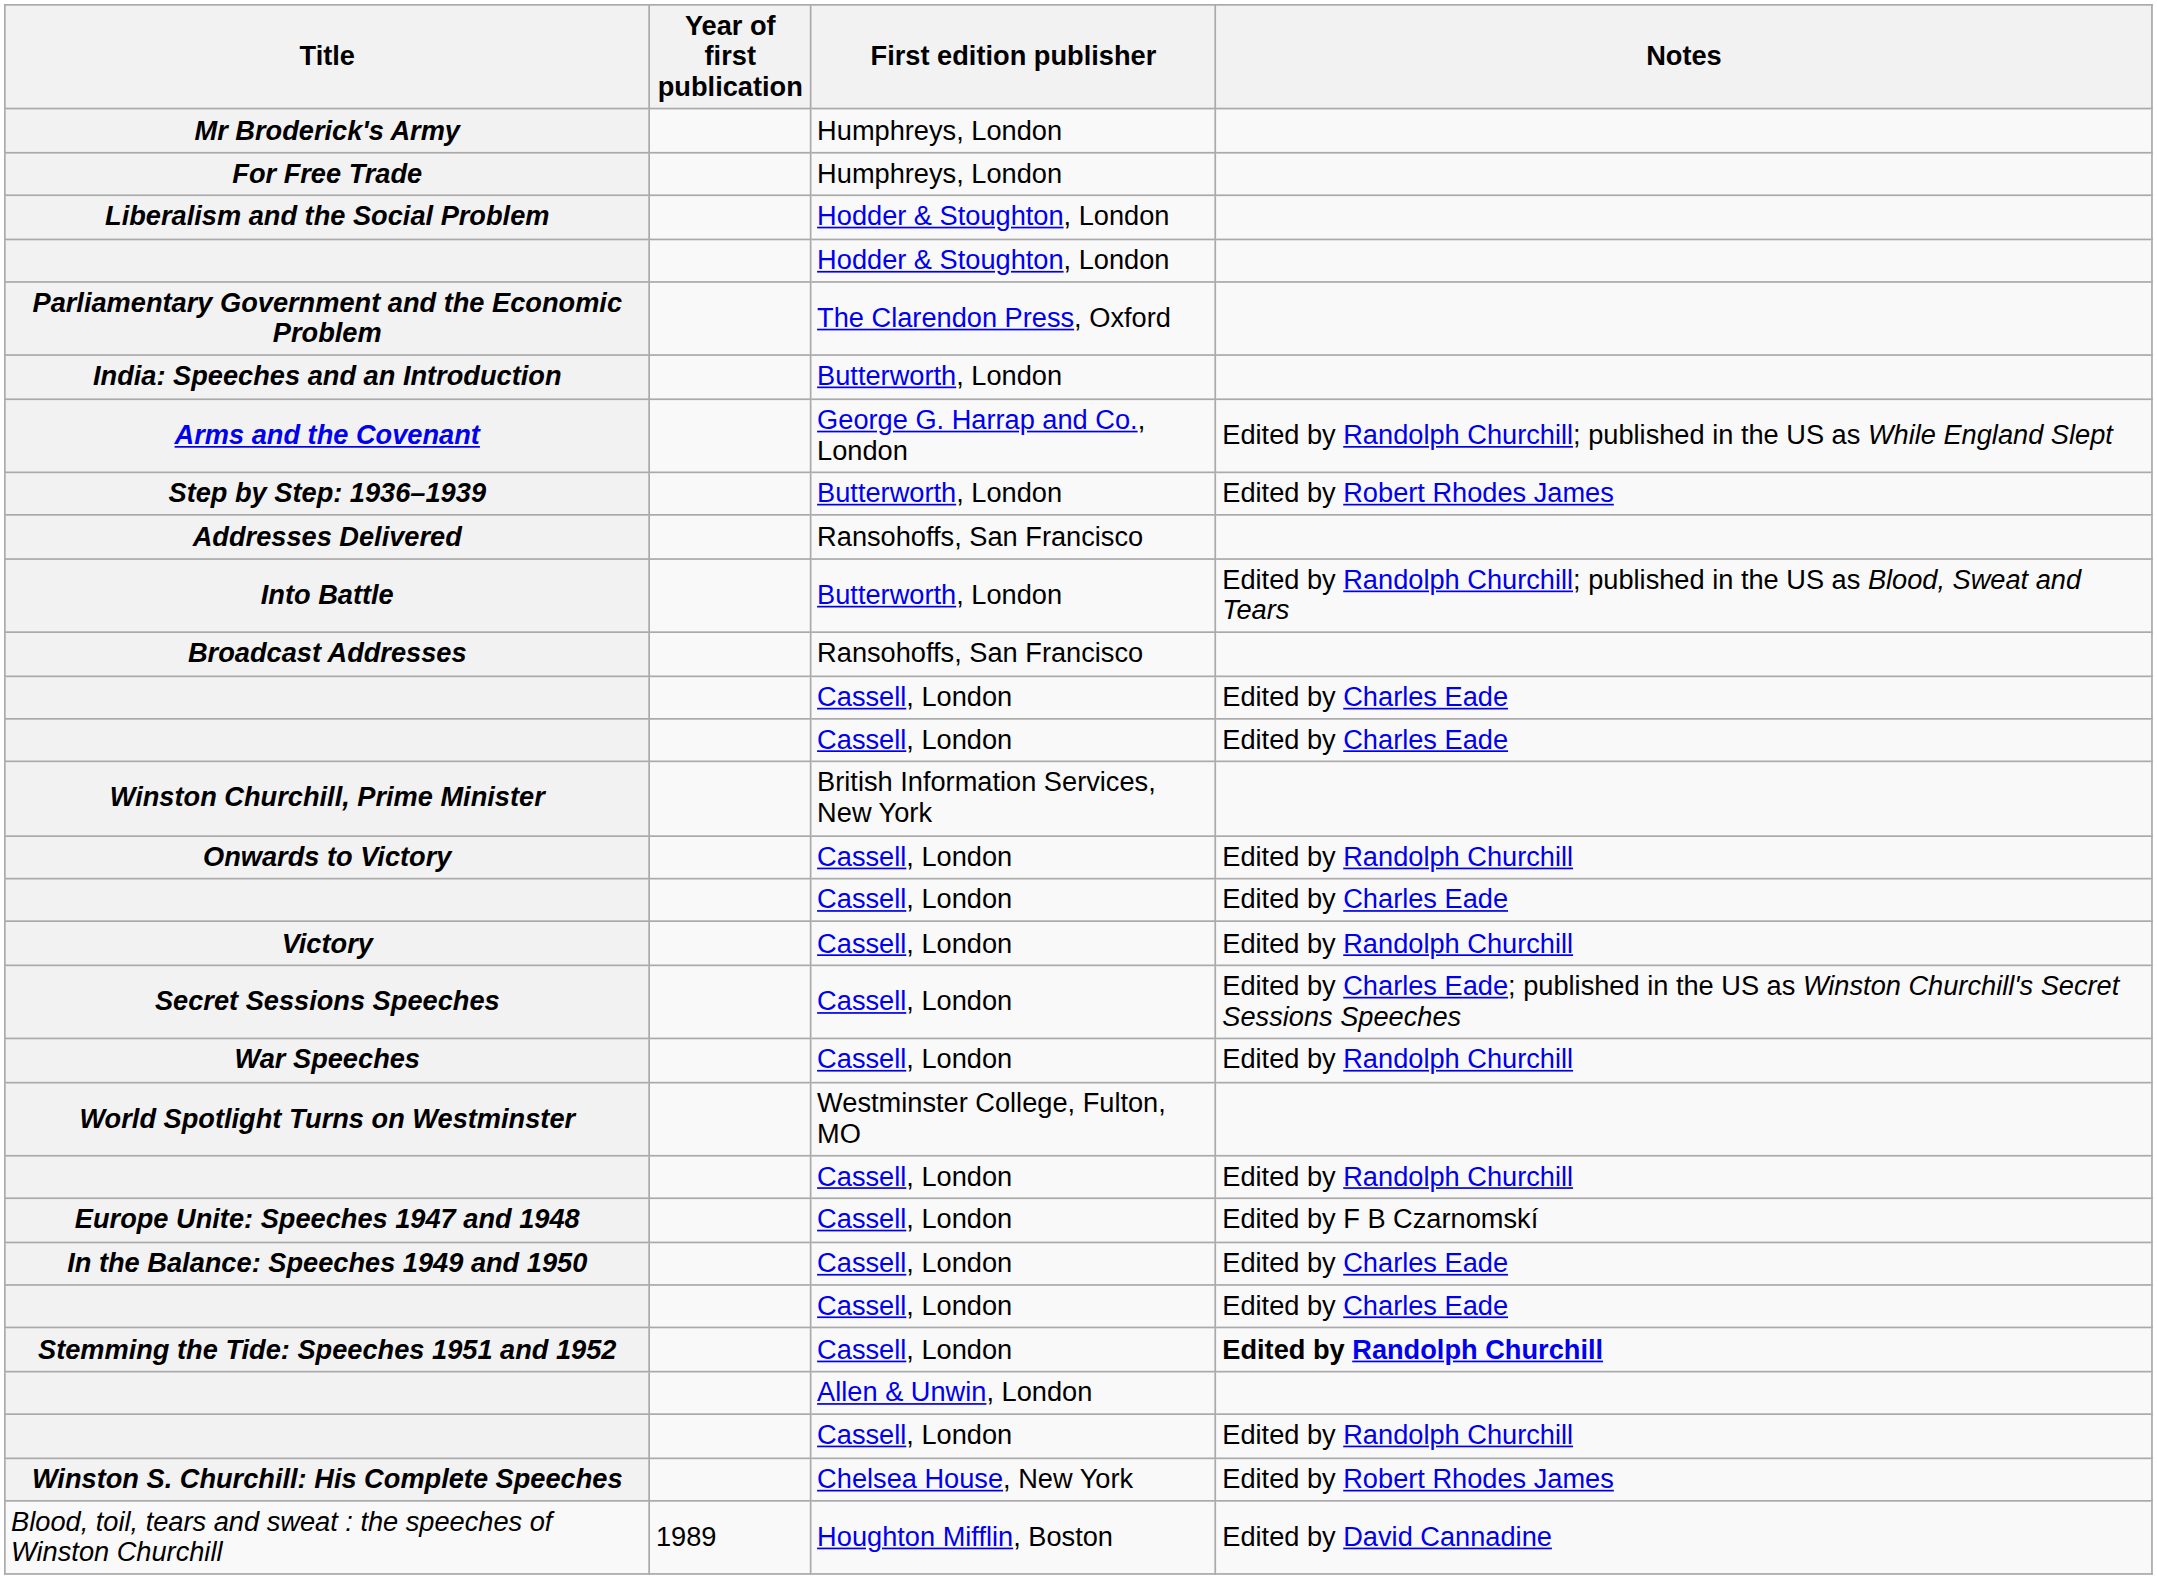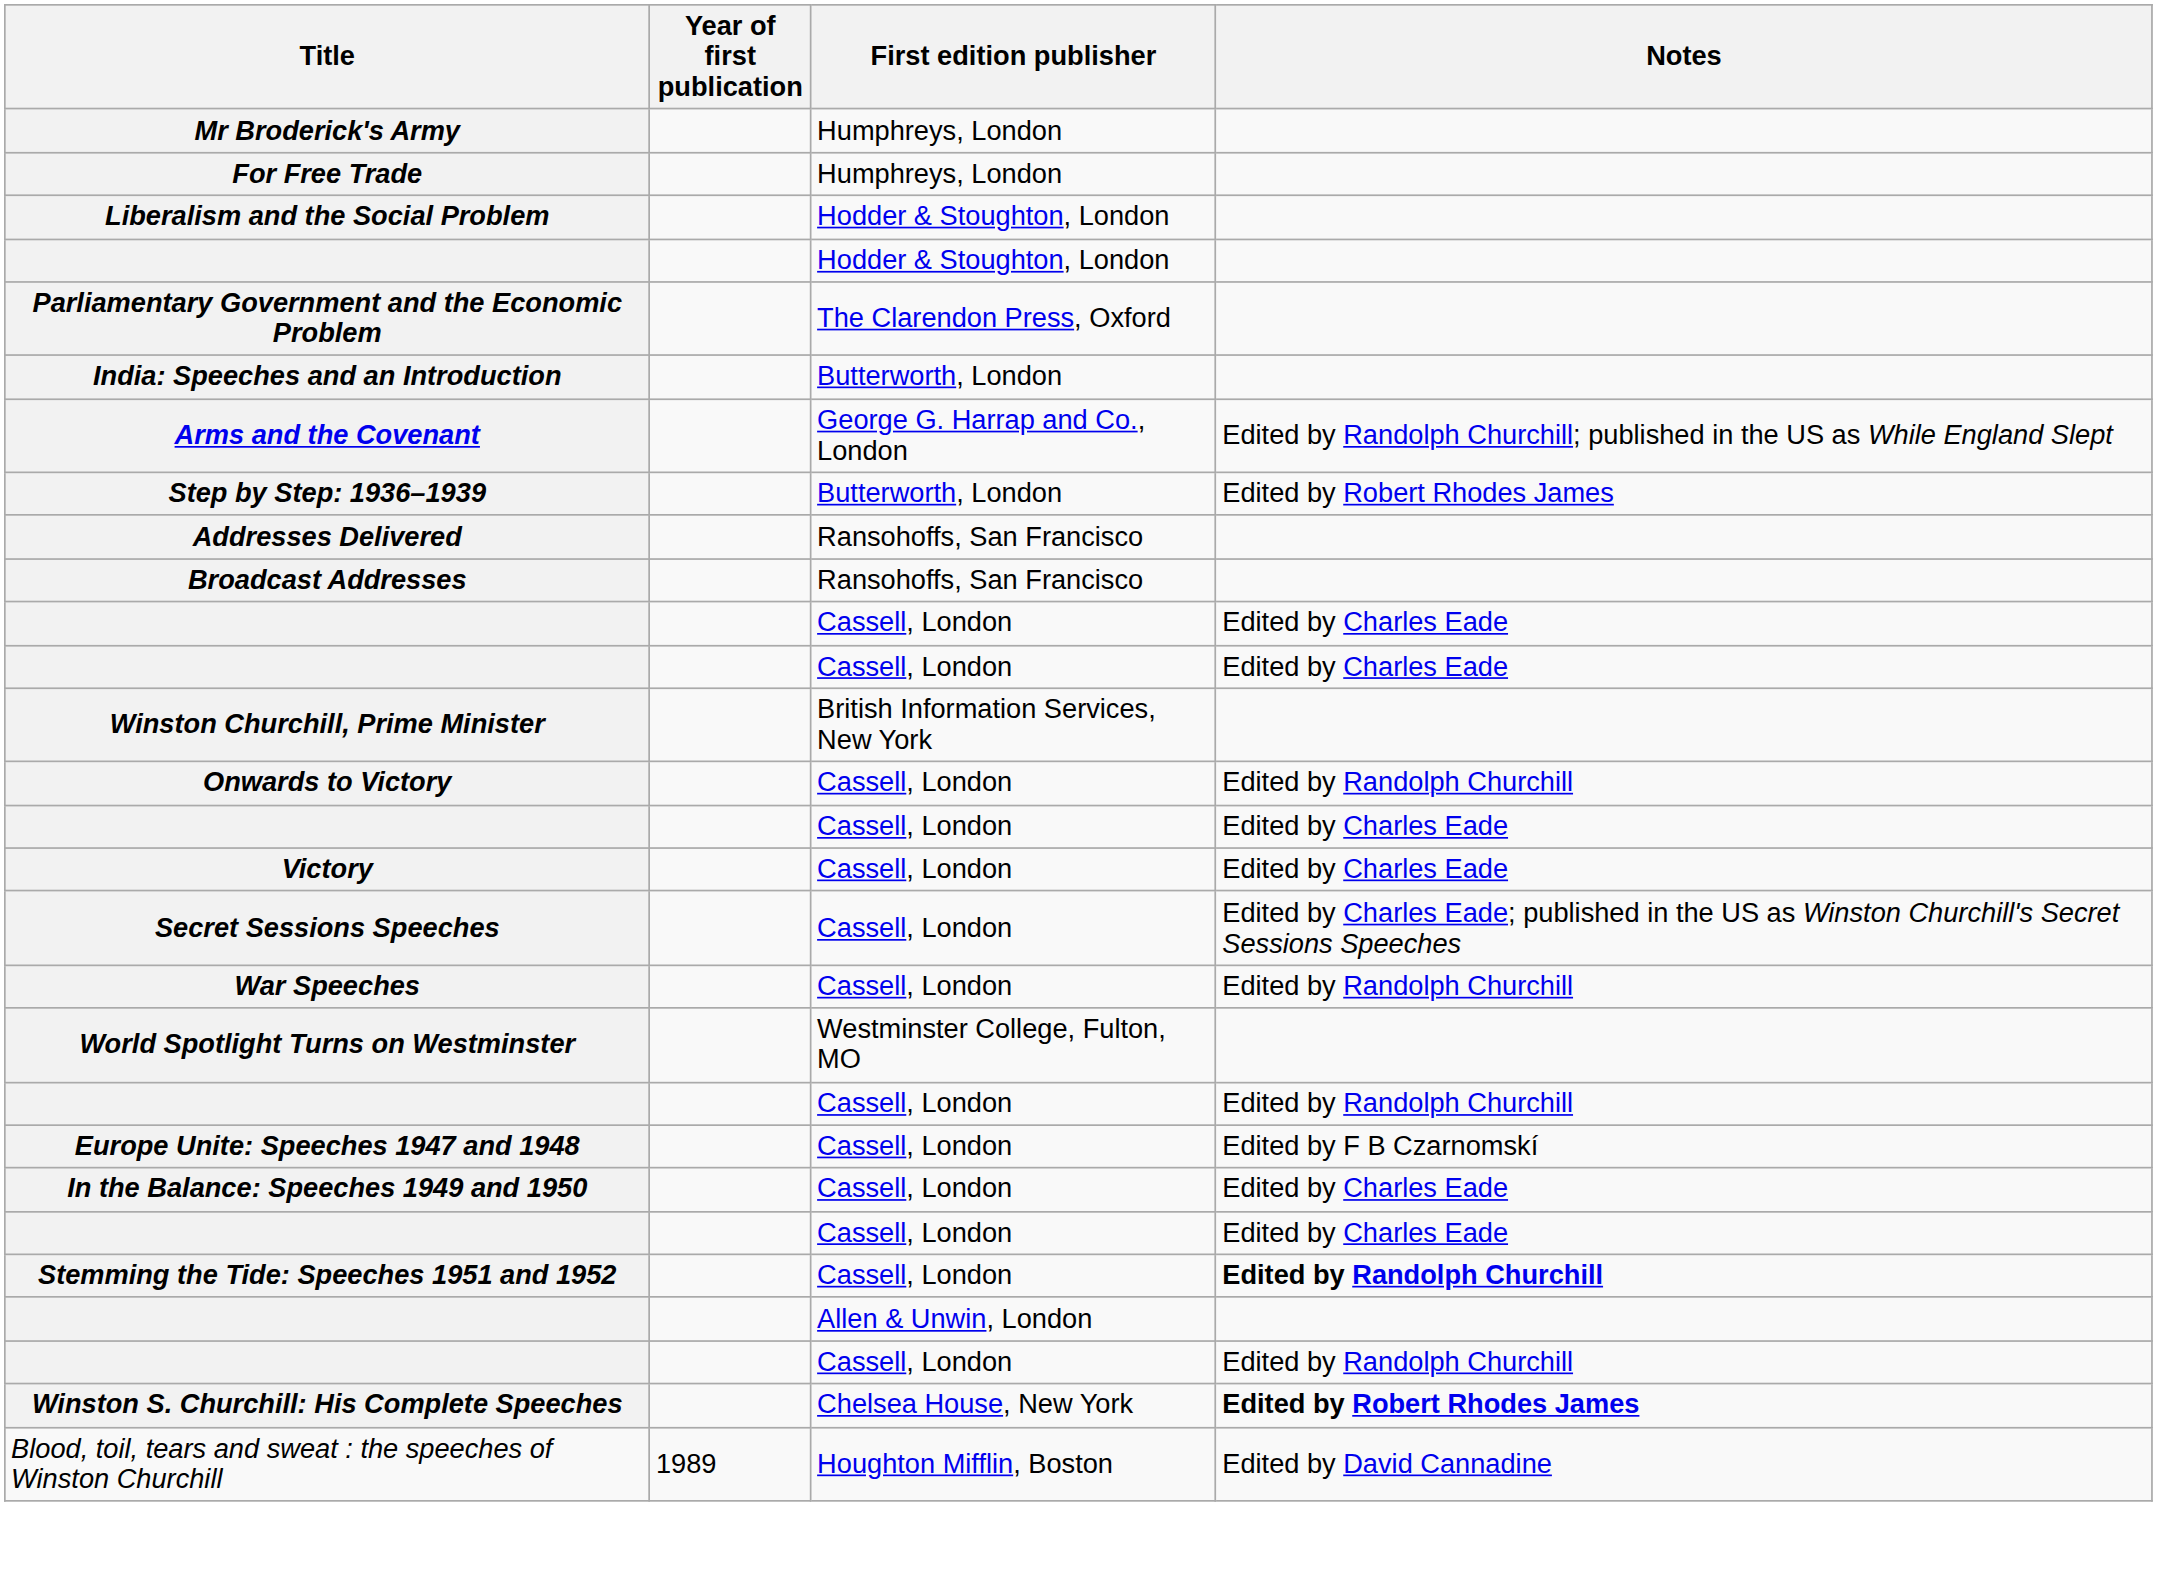- row: Into Battle | Butterworth, London | Edited by Randolph Churchill; published in the US as Blood, Sweat and Tears
Victory | Notes: Edited by Randolph Churchill -> Edited by Charles Eade
Winston S. Churchill: His Complete Speeches | Notes: normal -> bold
